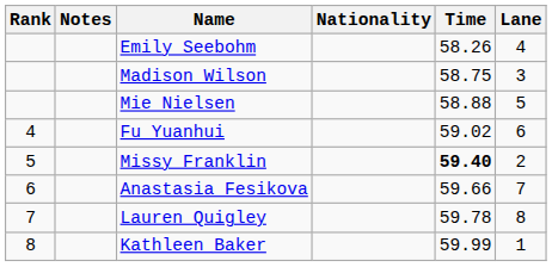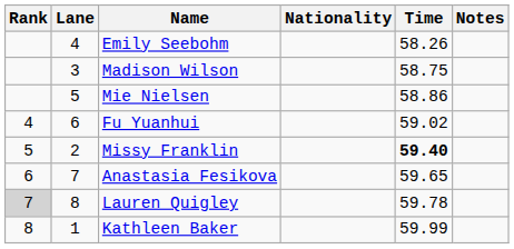columns swapped: Lane <-> Notes
Mie Nielsen | Time: 58.88 -> 58.86
Anastasia Fesikova | Time: 59.66 -> 59.65
Lauren Quigley | Rank: no background -> lightgrey background
